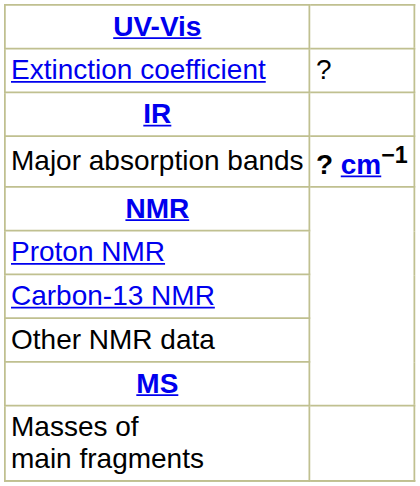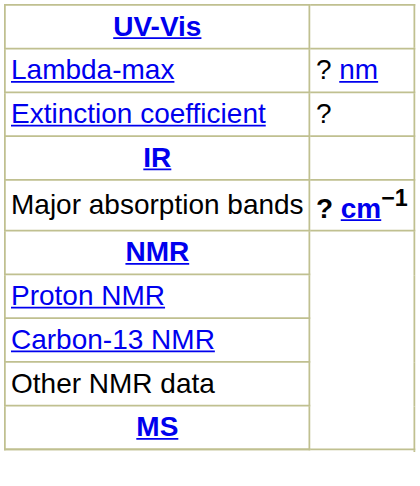+ row: Lambda-max | ? nm
- row: Masses of main fragments
